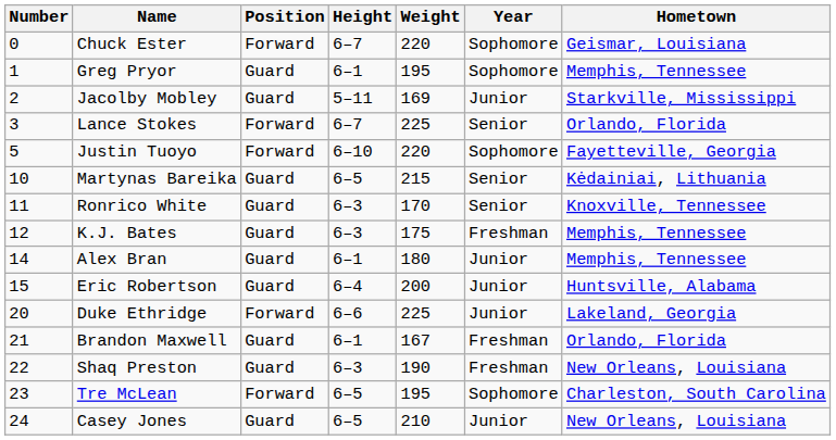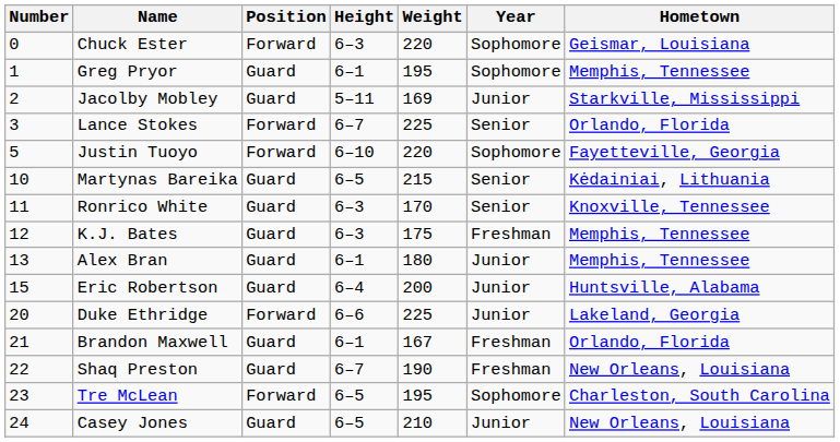Chuck Ester | Height: 6–7 -> 6–3
Alex Bran | Number: 14 -> 13
Shaq Preston | Height: 6–3 -> 6–7
